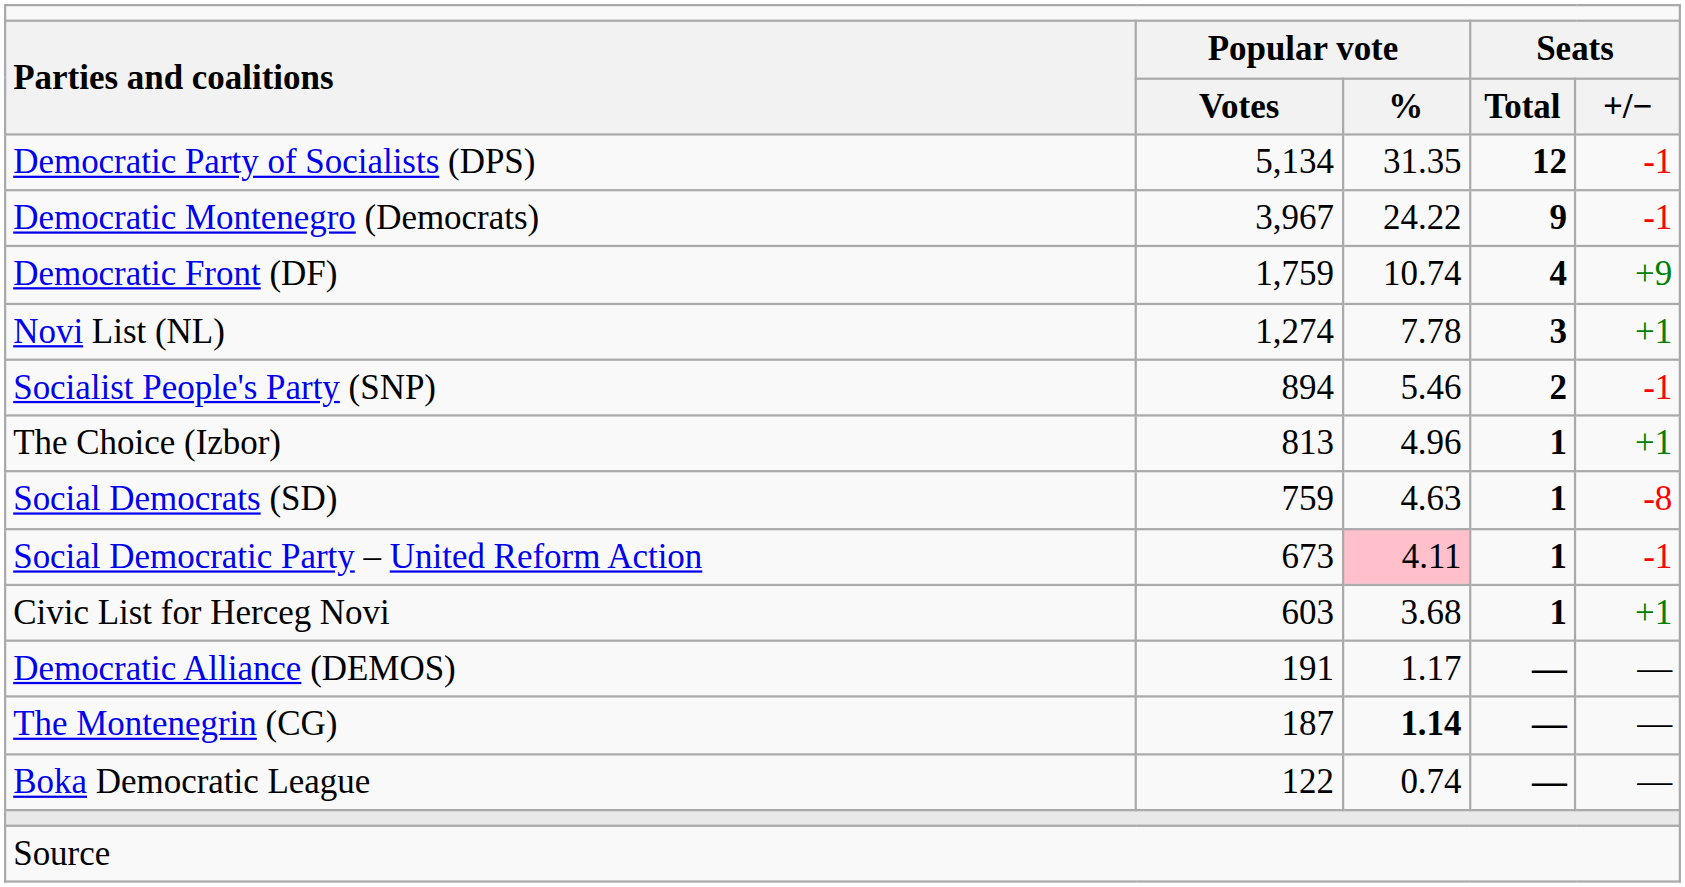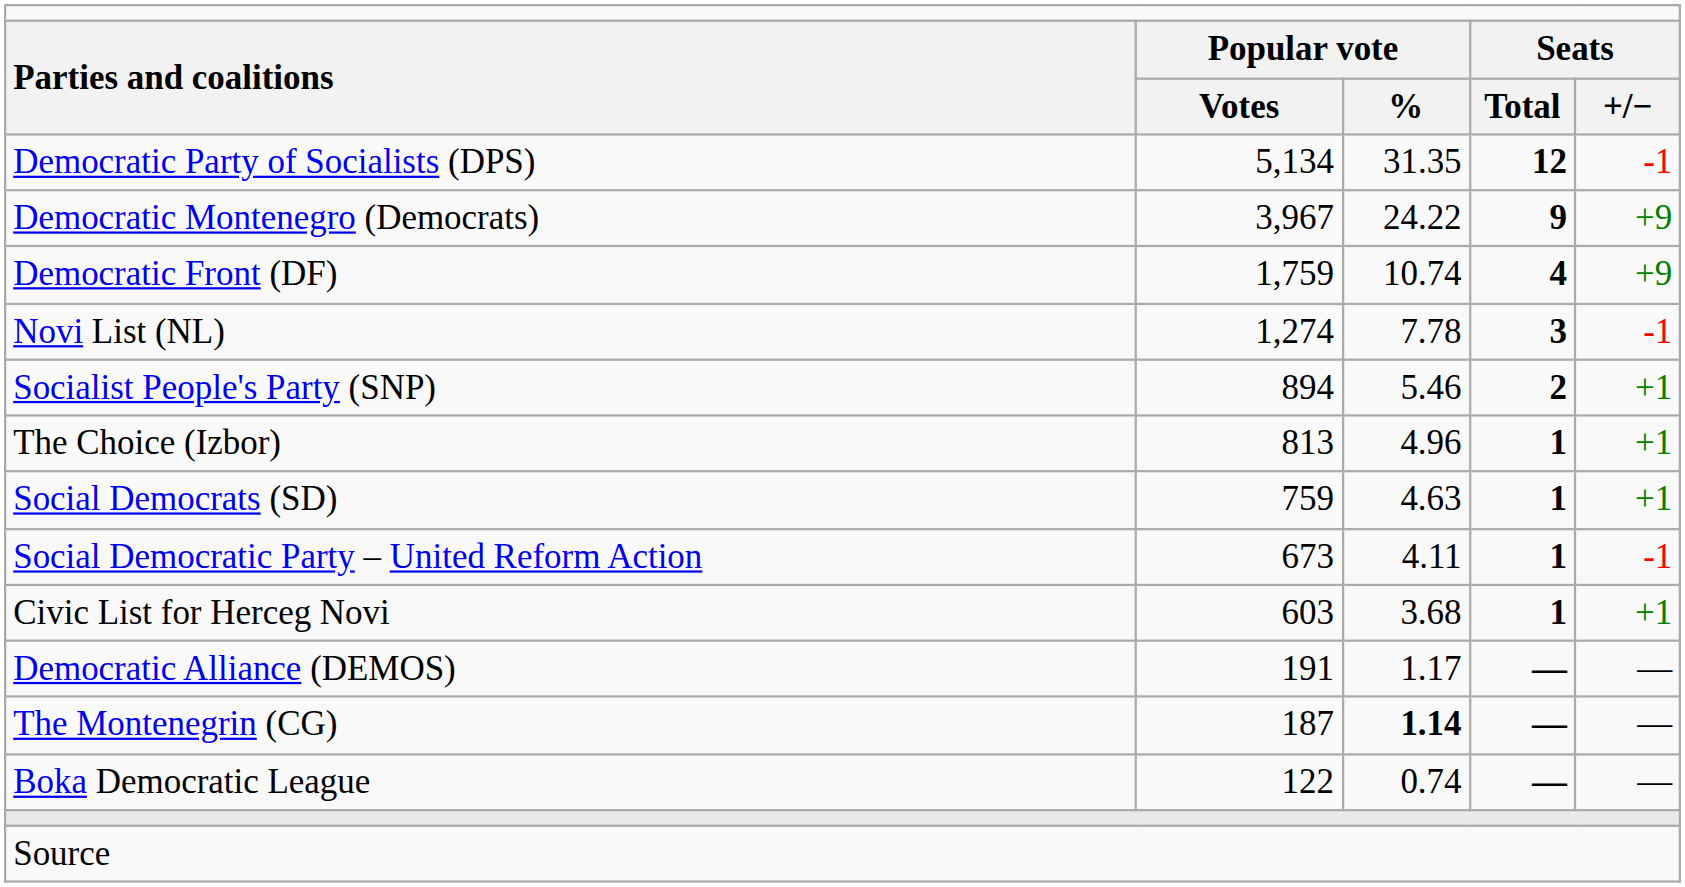Democratic Montenegro (Democrats) | column 5: -1 -> +9
Novi List (NL) | column 5: +1 -> -1
Socialist People's Party (SNP) | column 5: -1 -> +1
Social Democrats (SD) | column 5: -8 -> +1
Social Democratic Party – United Reform Action | column 3: pink background -> no background
